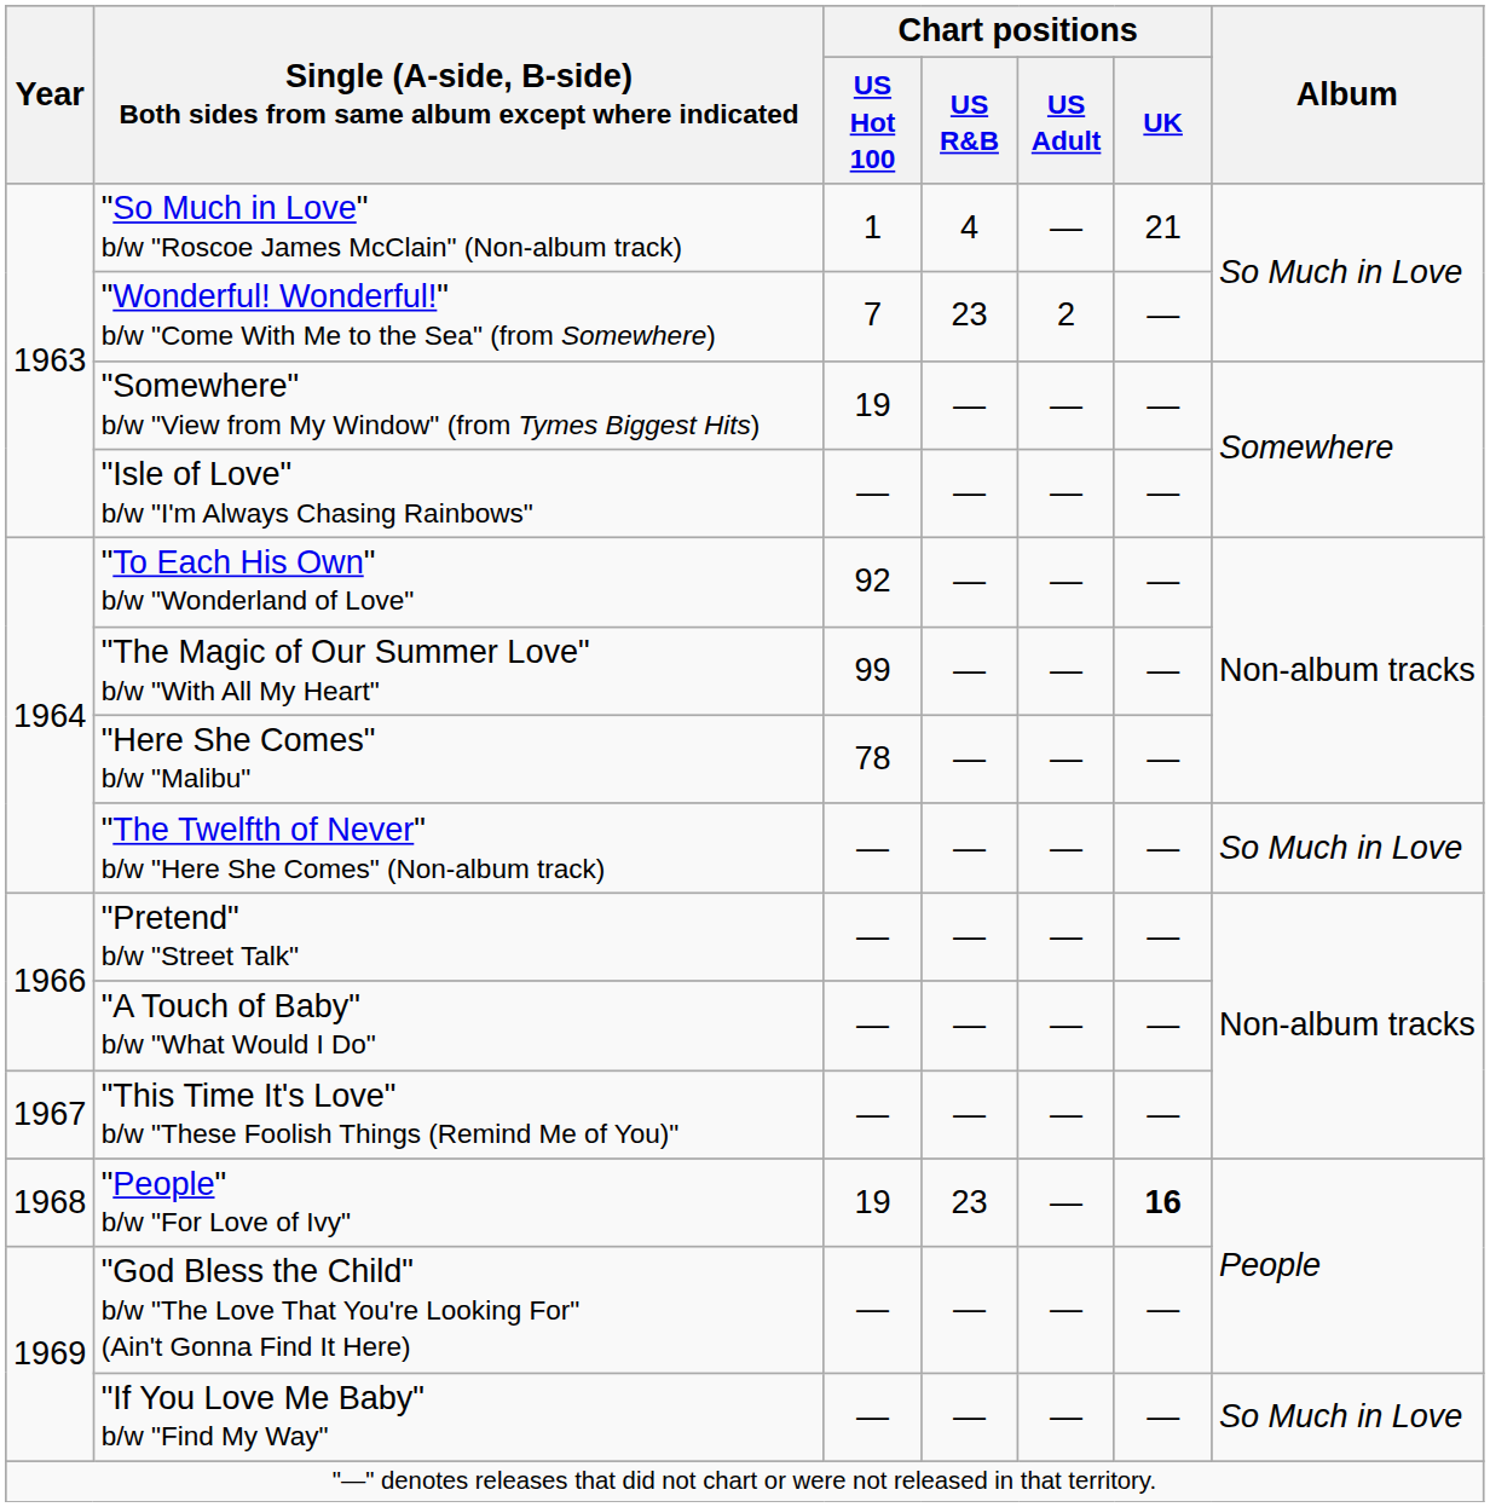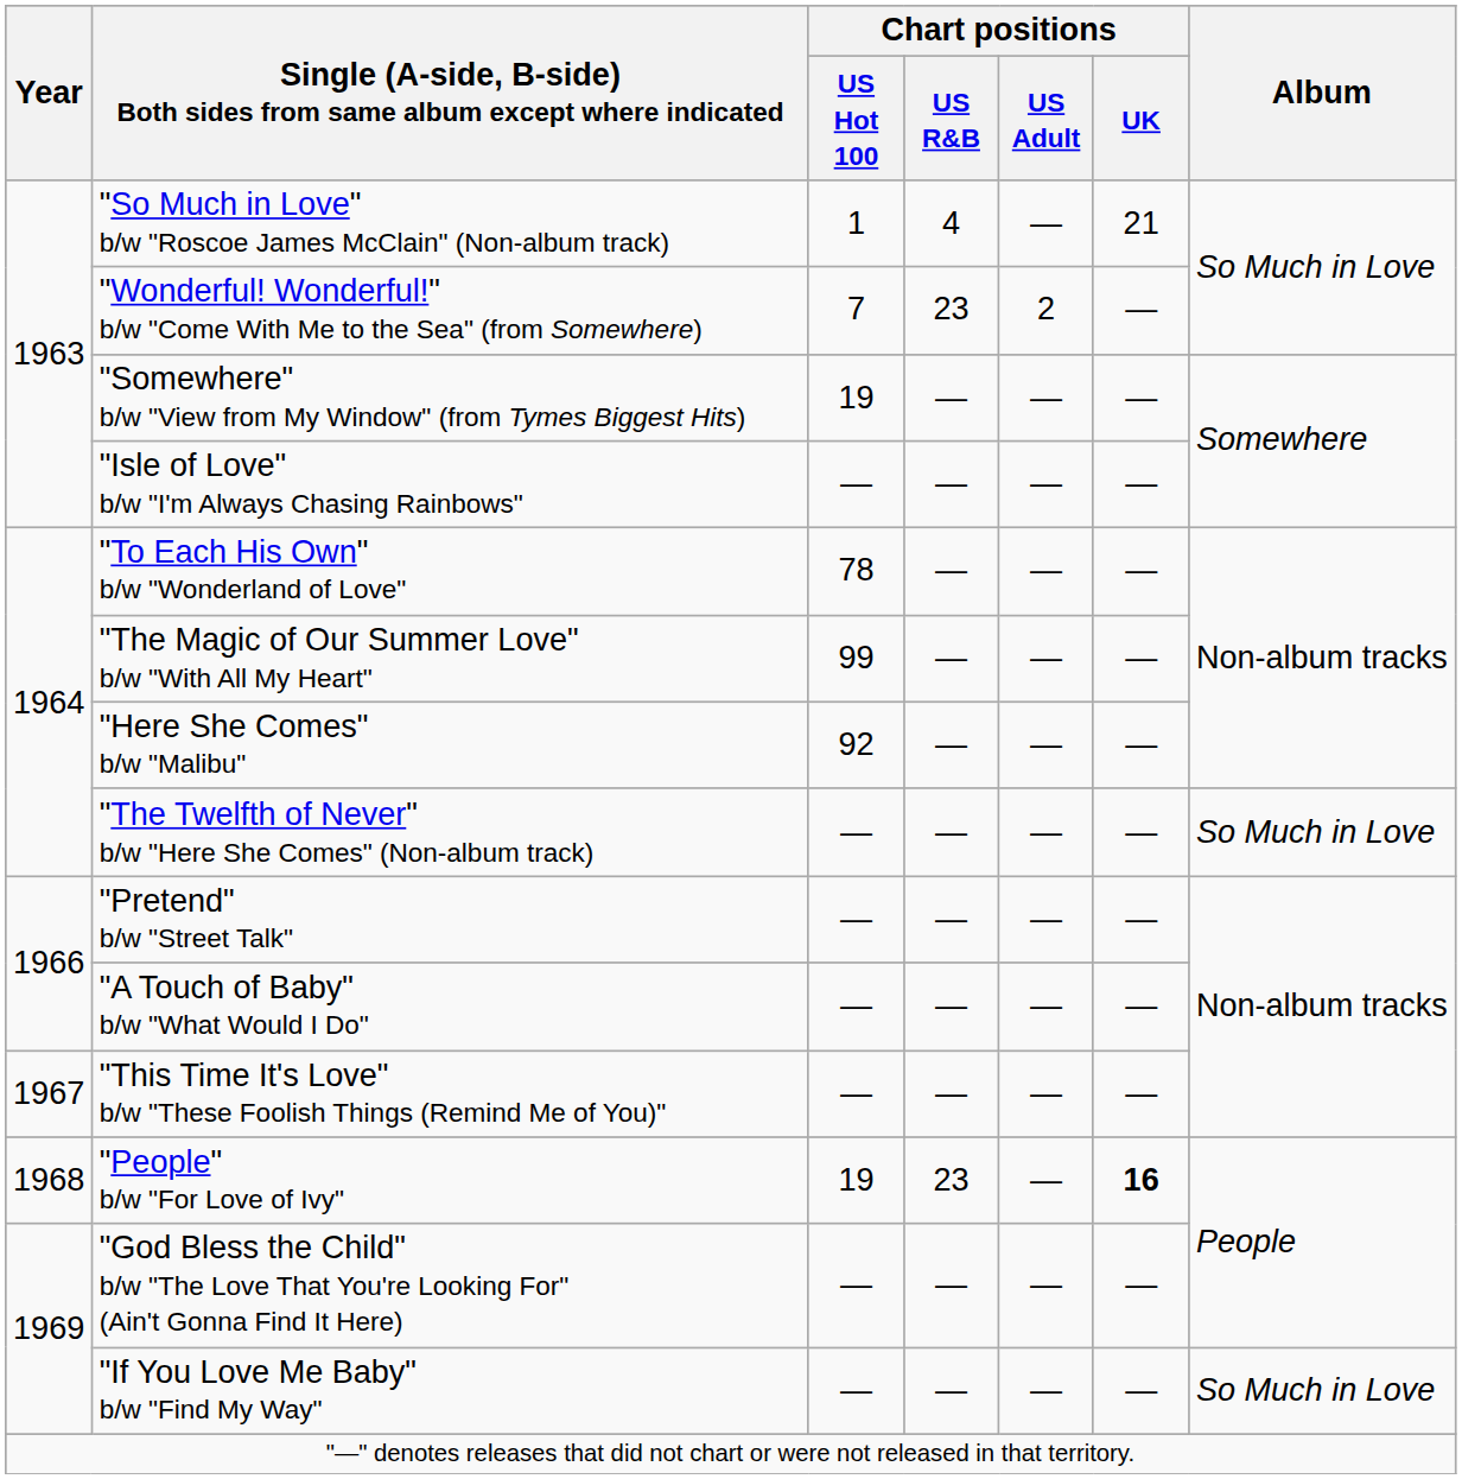"To Each His Own" b/w "Wonderland of Love" | Chart positions / US Hot 100: 92 -> 78
"Here She Comes" b/w "Malibu" | Chart positions / US Hot 100: 78 -> 92
